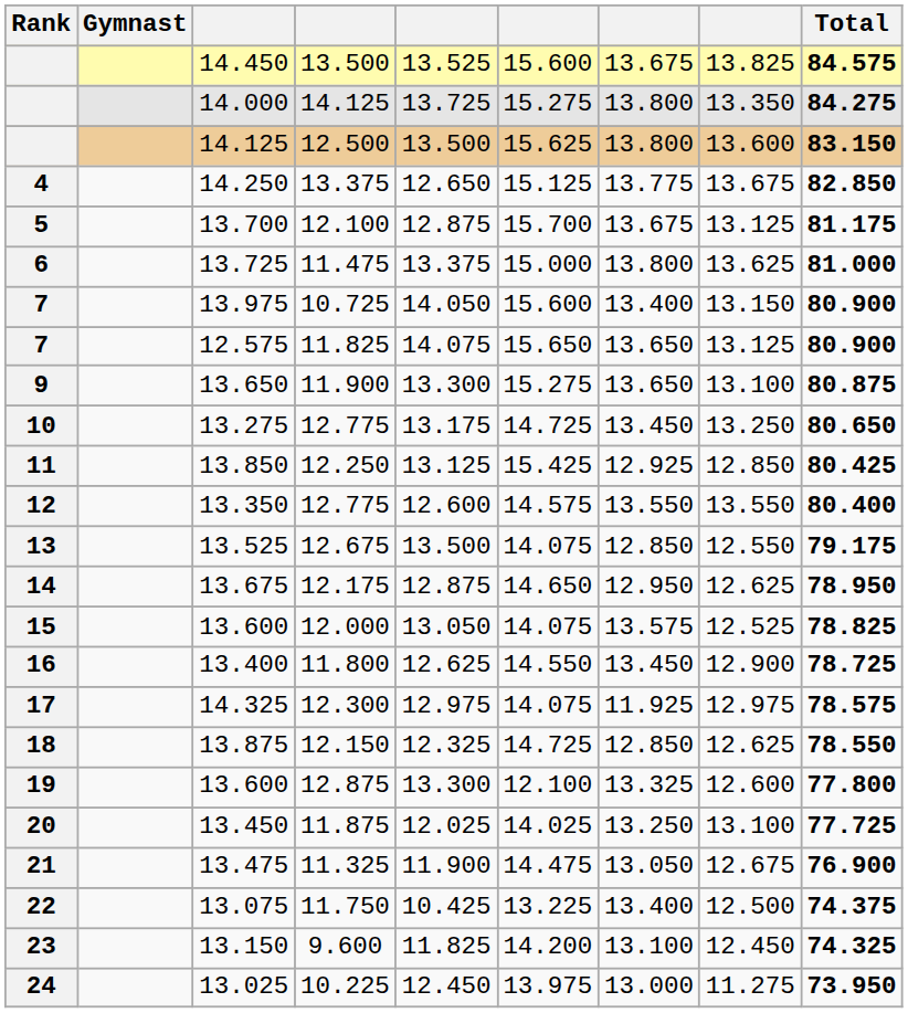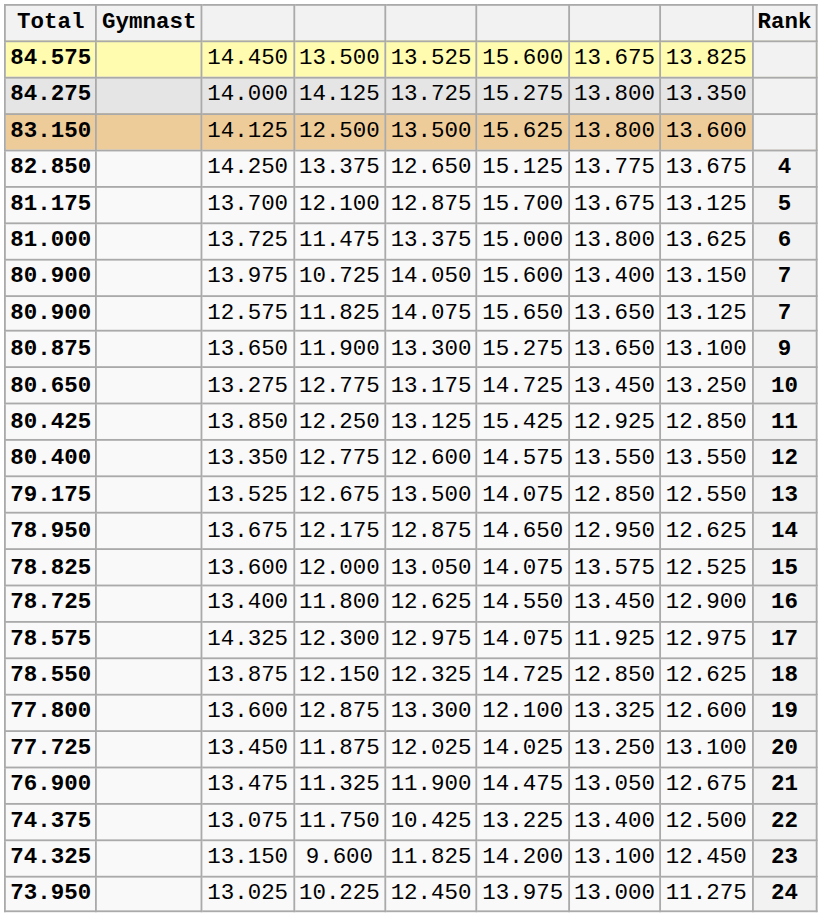columns swapped: Rank <-> Total
